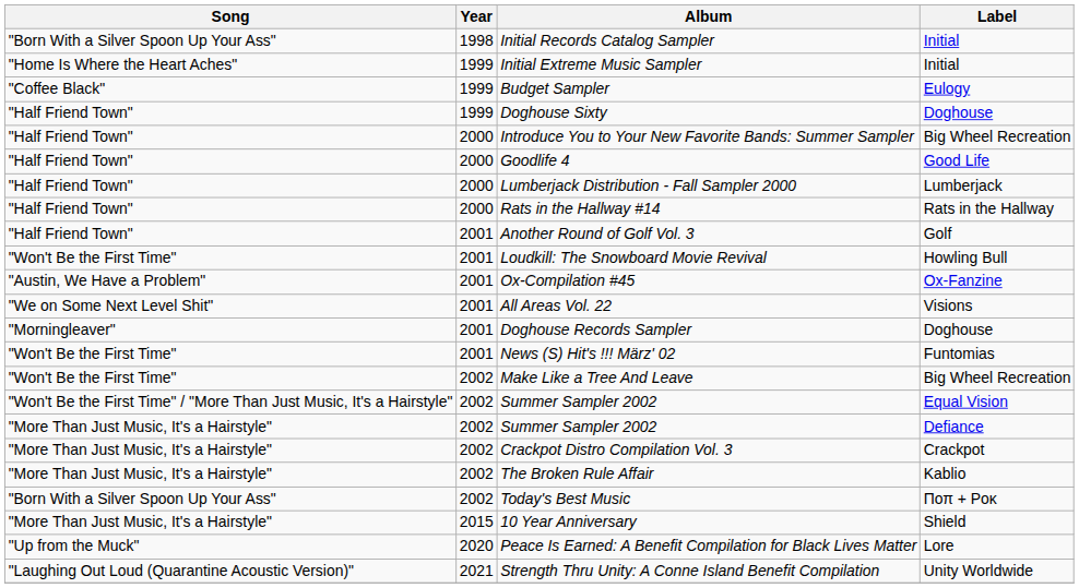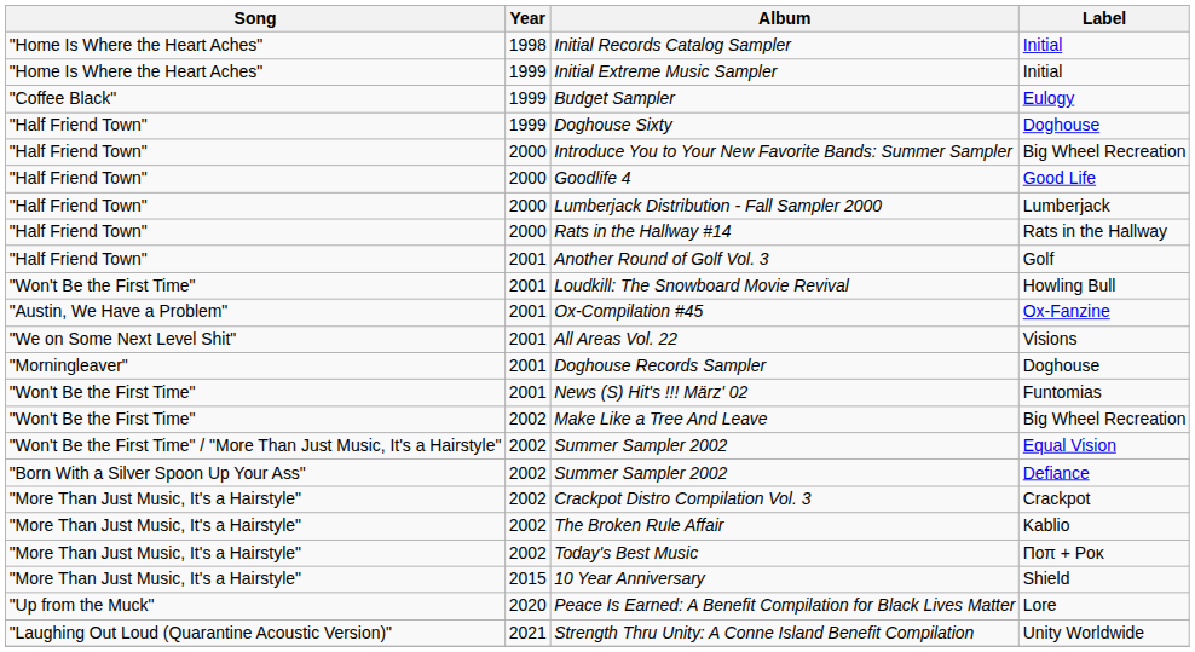Initial Records Catalog Sampler | Song: "Born With a Silver Spoon Up Your Ass" -> "Home Is Where the Heart Aches"
Summer Sampler 2002 / Defiance | Song: "More Than Just Music, It's a Hairstyle" -> "Born With a Silver Spoon Up Your Ass"
Today's Best Music | Song: "Born With a Silver Spoon Up Your Ass" -> "More Than Just Music, It's a Hairstyle"
